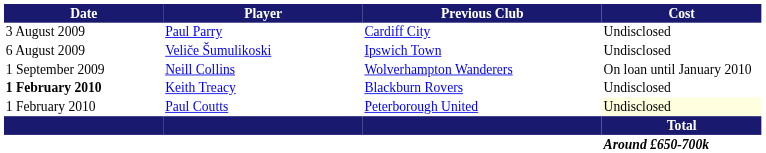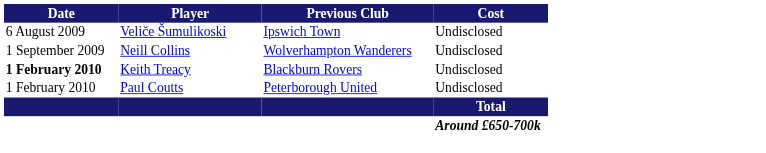- row: 3 August 2009 | Paul Parry | Cardiff City | Undisclosed
Neill Collins | Cost: On loan until January 2010 -> Undisclosed
Paul Coutts | Cost: lightyellow background -> no background
